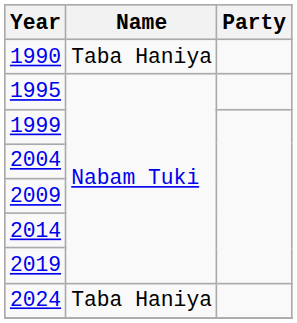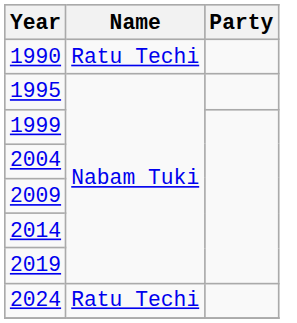1990 | Name: Taba Haniya -> Ratu Techi
2024 | Name: Taba Haniya -> Ratu Techi
